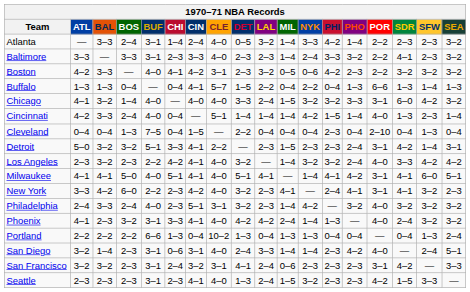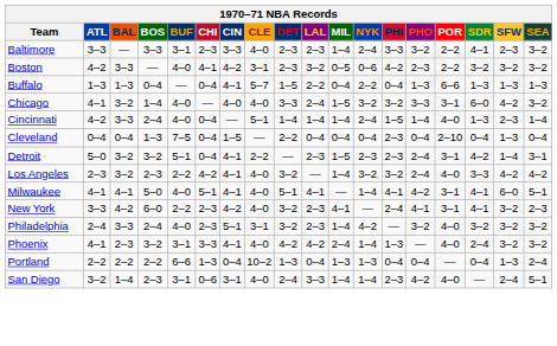- row: Atlanta | — | 3–3 | 2–4 | 3–1 | 1–4 | 2–4 | 4–0 | 0–5 | 3–2 | 1–4 | 3–3 | 4–2 | 1–4 | 2–2 | 2–3 | 2–3 | 3–2
Buffalo | SFW: 1–4 -> 1–3
Cincinnati | NYK: 4–2 -> 2–4
Detroit | CHI: 3–3 -> 0–4
- row: San Francisco | 3–2 | 3–2 | 2–3 | 3–1 | 2–4 | 3–2 | 3–1 | 4–1 | 2–4 | 0–6 | 2–3 | 2–3 | 2–3 | 3–1 | 4–2 | — | 3–3
- row: Seattle | 2–3 | 2–3 | 2–3 | 3–1 | 2–3 | 4–1 | 4–0 | 1–3 | 2–4 | 1–5 | 3–2 | 2–3 | 2–3 | 4–2 | 1–5 | 3–3 | —
